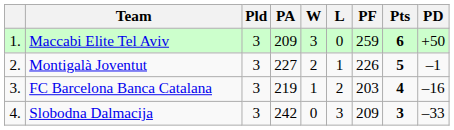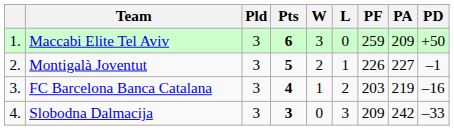columns swapped: Pts <-> PA
